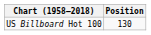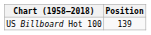US Billboard Hot 100 | Position: 130 -> 139
